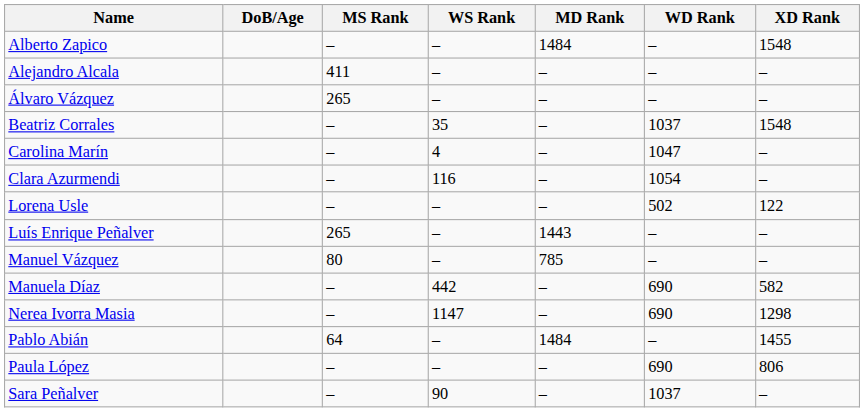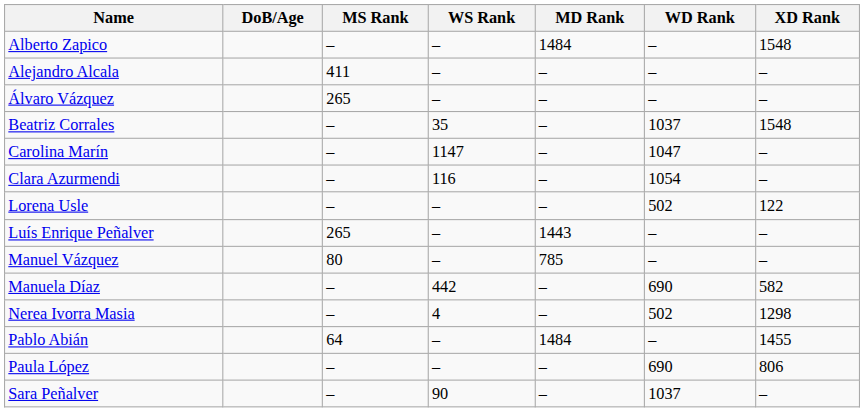Carolina Marín | WS Rank: 4 -> 1147
Nerea Ivorra Masia | WS Rank: 1147 -> 4
Nerea Ivorra Masia | WD Rank: 690 -> 502
